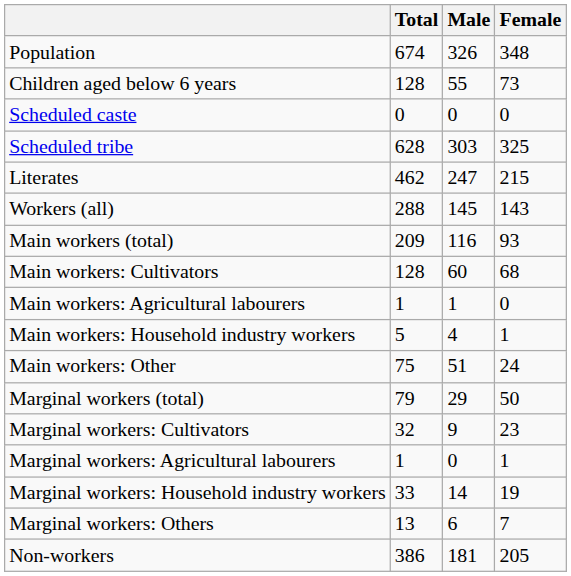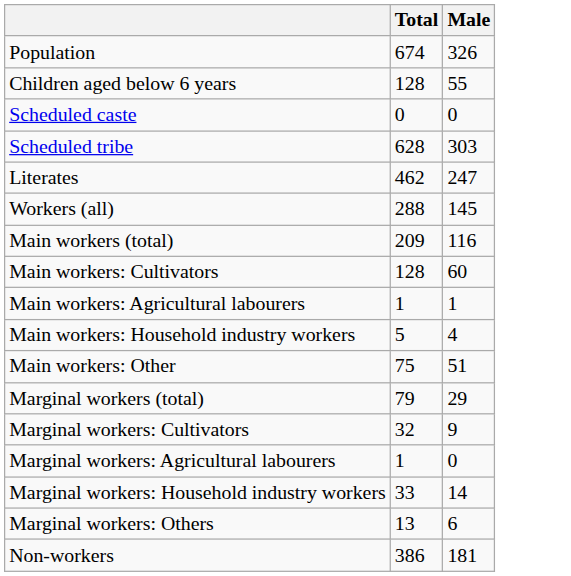- column: Female | 348 | 73 | 0 | 325 | 215 | 143 | 93 | 68 | 0 | 1 | 24 | 50 | 23 | 1 | 19 | 7 | 205
